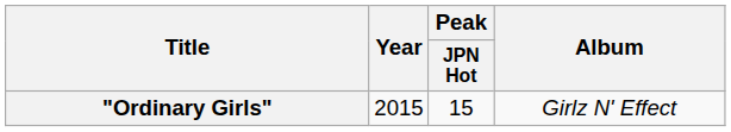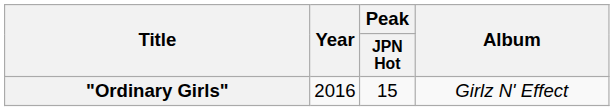"Ordinary Girls" | Year: 2015 -> 2016
